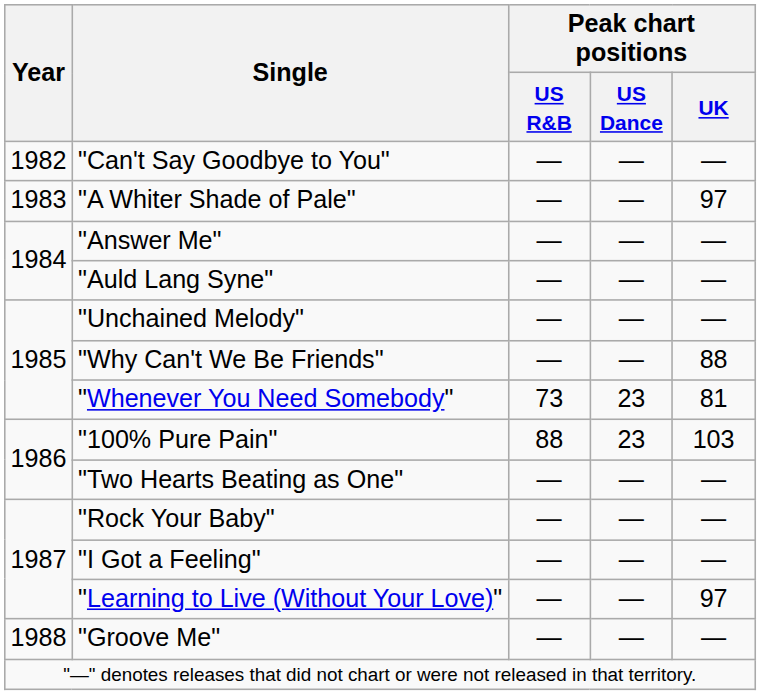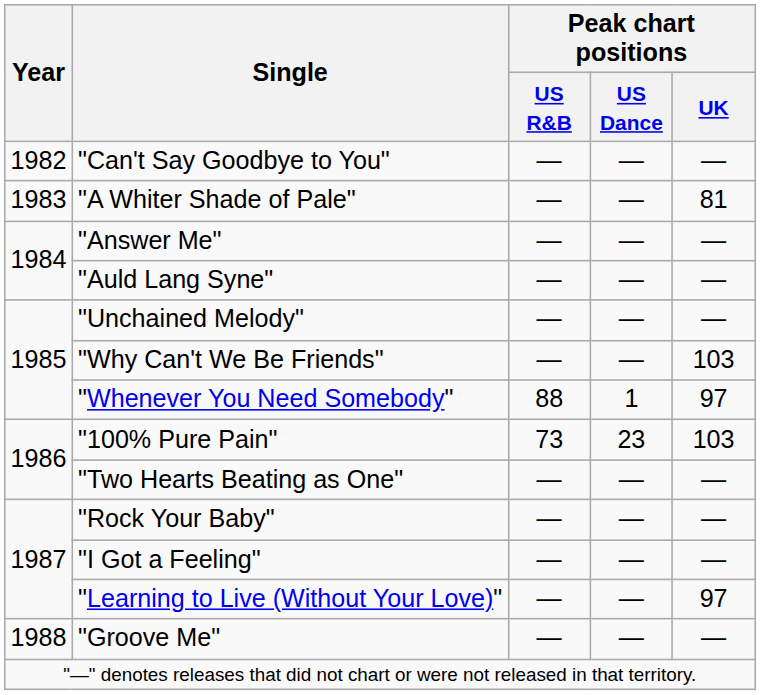"A Whiter Shade of Pale" | Peak chart positions / UK: 97 -> 81
"Why Can't We Be Friends" | Peak chart positions / UK: 88 -> 103
"Whenever You Need Somebody" | Peak chart positions / US R&B: 73 -> 88
"Whenever You Need Somebody" | Peak chart positions / US Dance: 23 -> 1
"Whenever You Need Somebody" | Peak chart positions / UK: 81 -> 97
"100% Pure Pain" | Peak chart positions / US R&B: 88 -> 73
